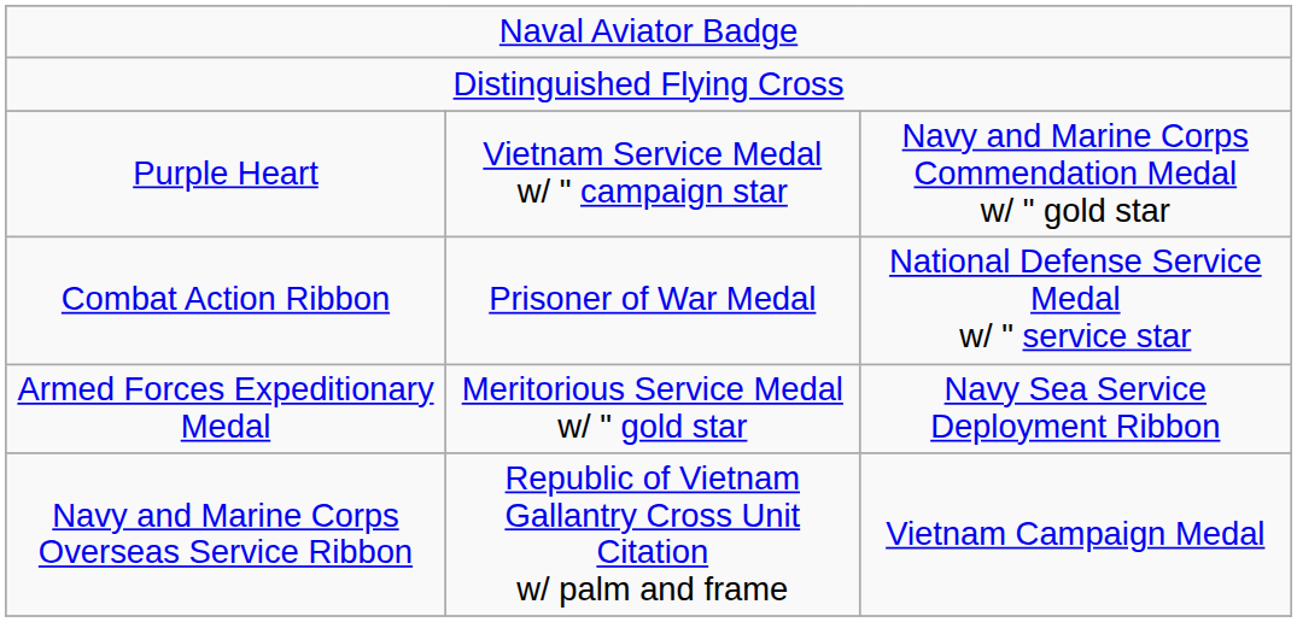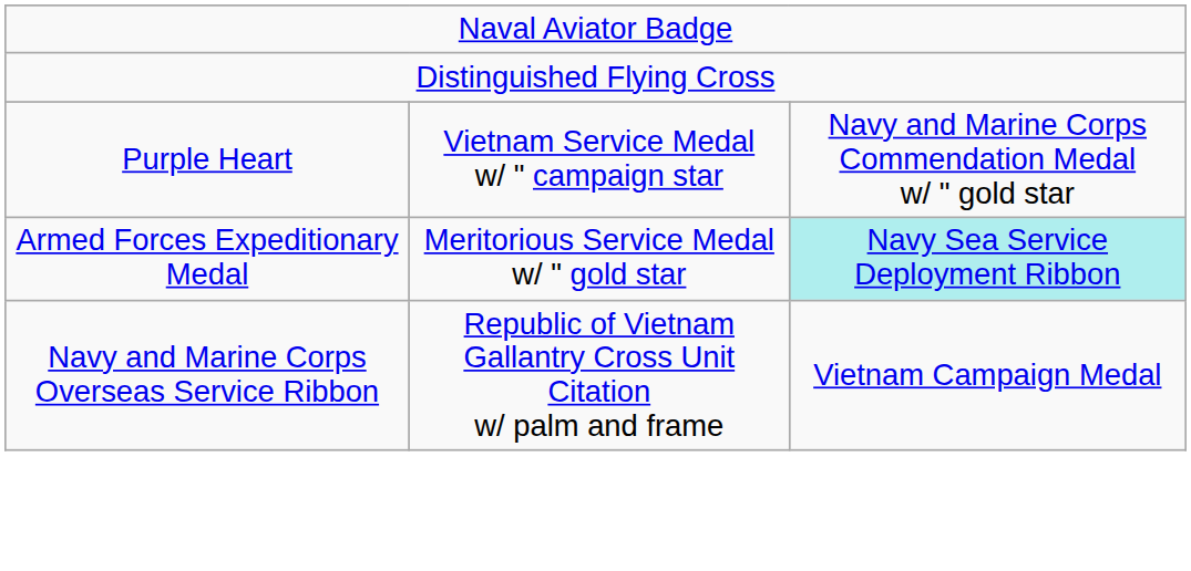- row: Combat Action Ribbon | Prisoner of War Medal | National Defense Service Medal w/ " service star
Armed Forces Expeditionary Medal | column 3: no background -> paleturquoise background
